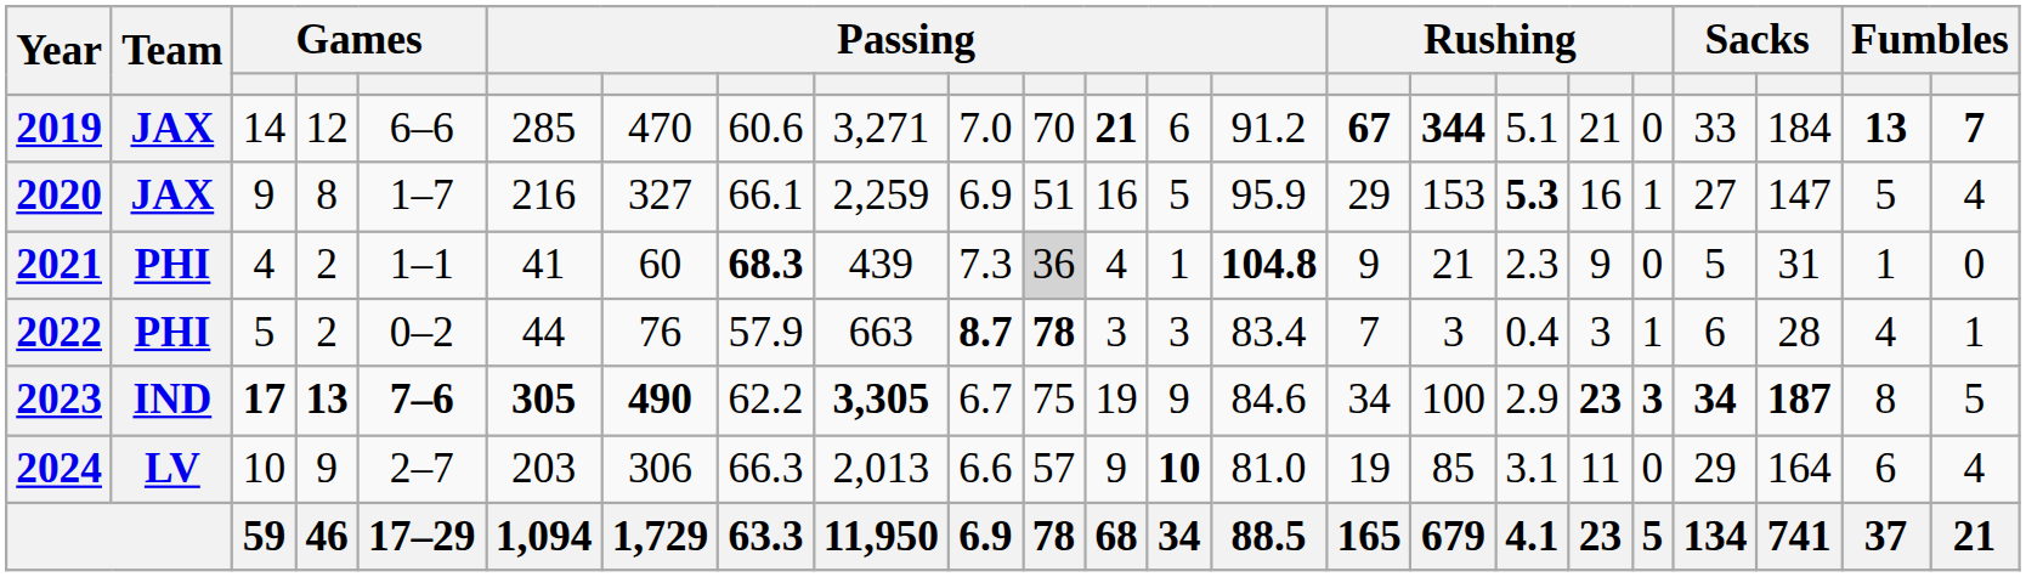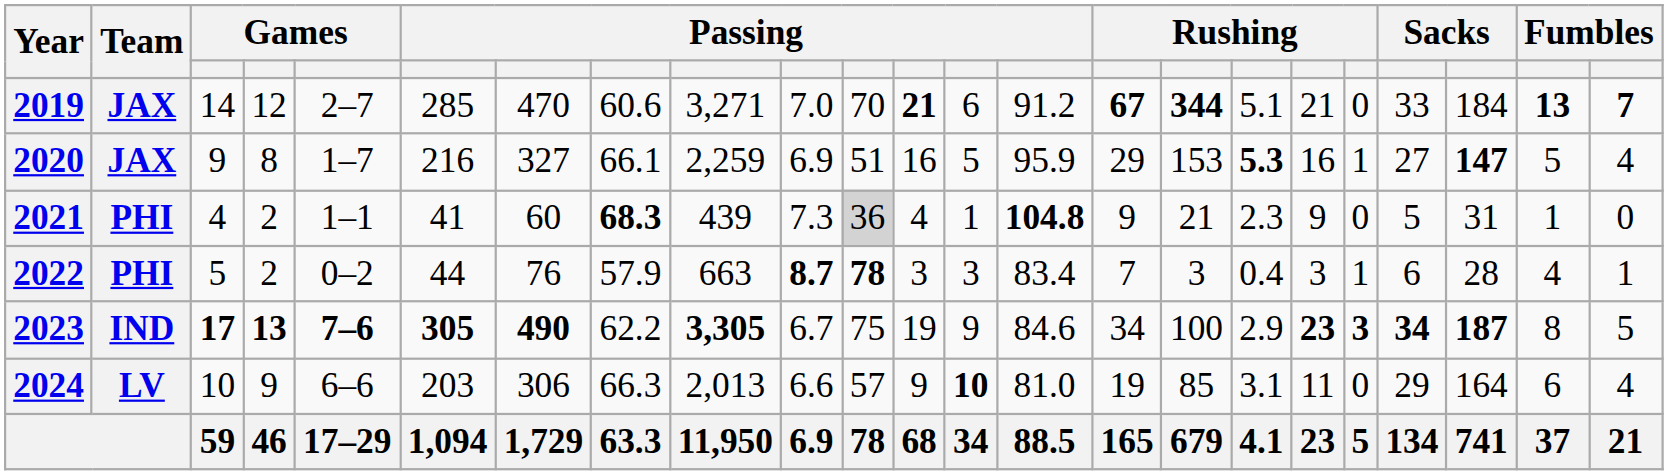2019 | column 5: 6–6 -> 2–7
2020 | column 21: normal -> bold
2024 | column 5: 2–7 -> 6–6
